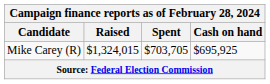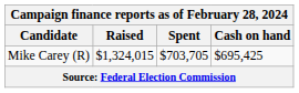Mike Carey (R) | Cash on hand: $695,925 -> $695,425
